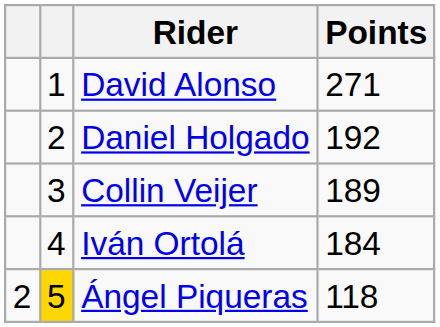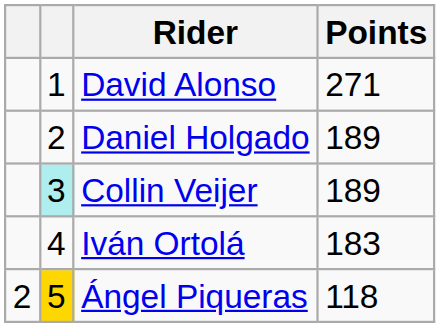Daniel Holgado | Points: 192 -> 189
Collin Veijer | column 2: no background -> paleturquoise background
Iván Ortolá | Points: 184 -> 183
